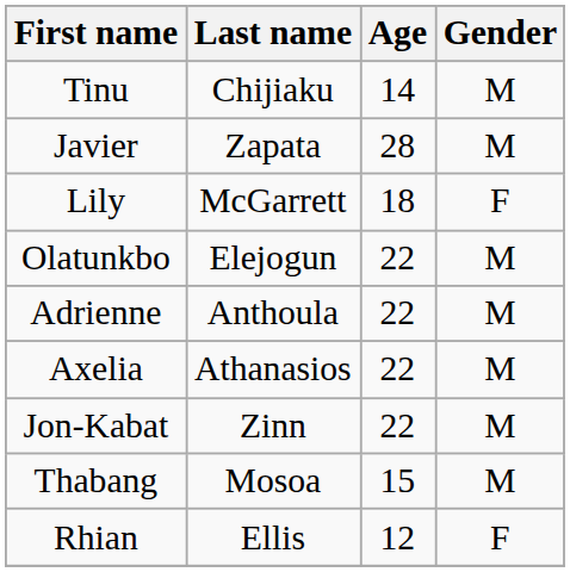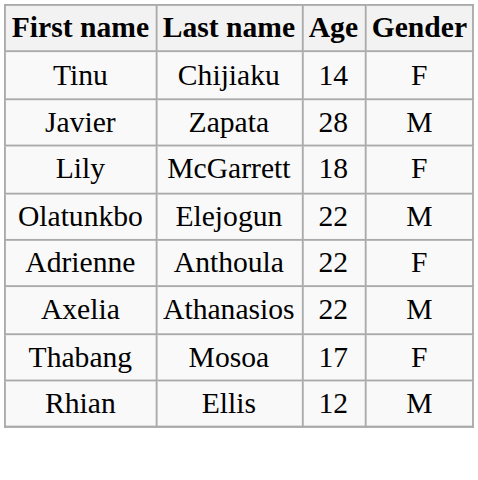Tinu | Gender: M -> F
Adrienne | Gender: M -> F
- row: Jon-Kabat | Zinn | 22 | M
Thabang | Age: 15 -> 17
Thabang | Gender: M -> F
Rhian | Gender: F -> M
